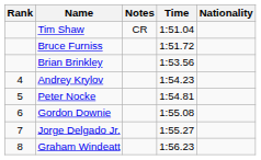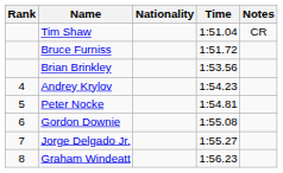columns swapped: Nationality <-> Notes
